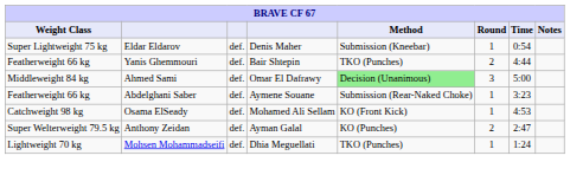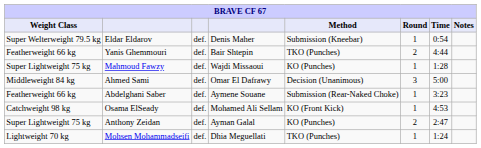Eldar Eldarov | Weight Class: Super Lightweight 75 kg -> Super Welterweight 79.5 kg
+ row: Super Lightweight 75 kg | Mahmoud Fawzy | def. | Wajdi Missaoui | KO (Punches) | 1 | 1:28
Ahmed Sami | Method: lightgreen background -> no background
Anthony Zeidan | Weight Class: Super Welterweight 79.5 kg -> Super Lightweight 75 kg
